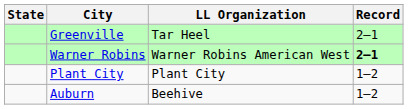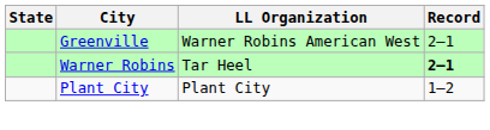Greenville | LL Organization: Tar Heel -> Warner Robins American West
Warner Robins | LL Organization: Warner Robins American West -> Tar Heel
- row: Auburn | Beehive | 1–2
